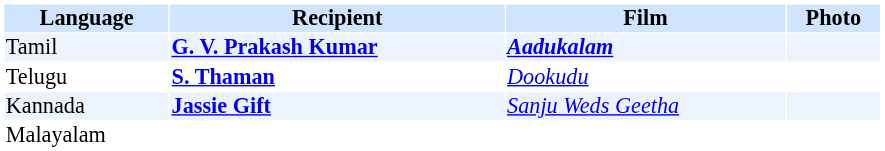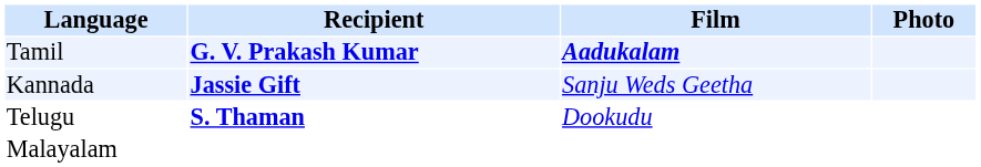rows swapped: Telugu <-> Kannada
